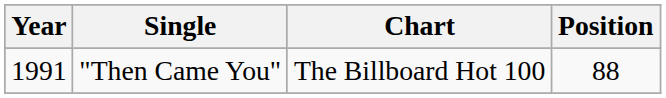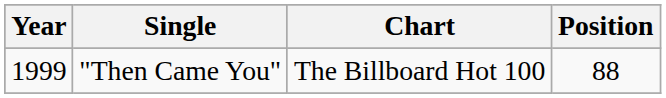"Then Came You" | Year: 1991 -> 1999
